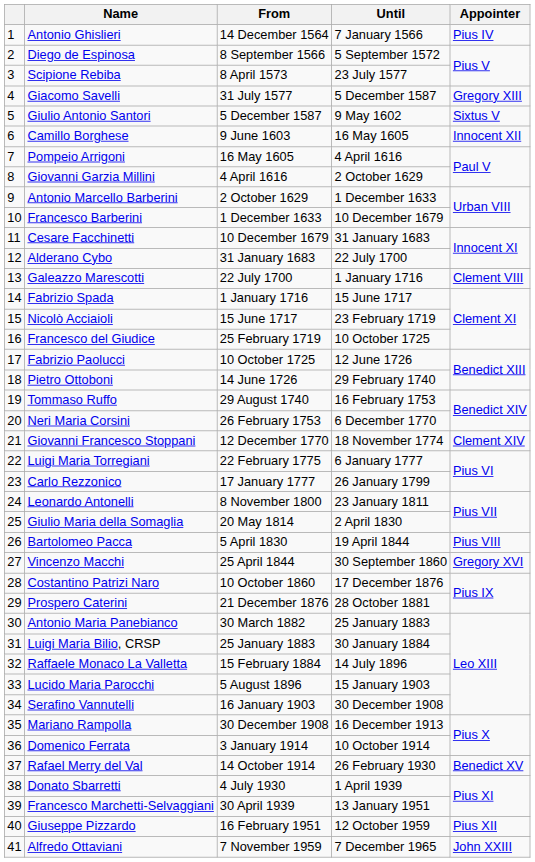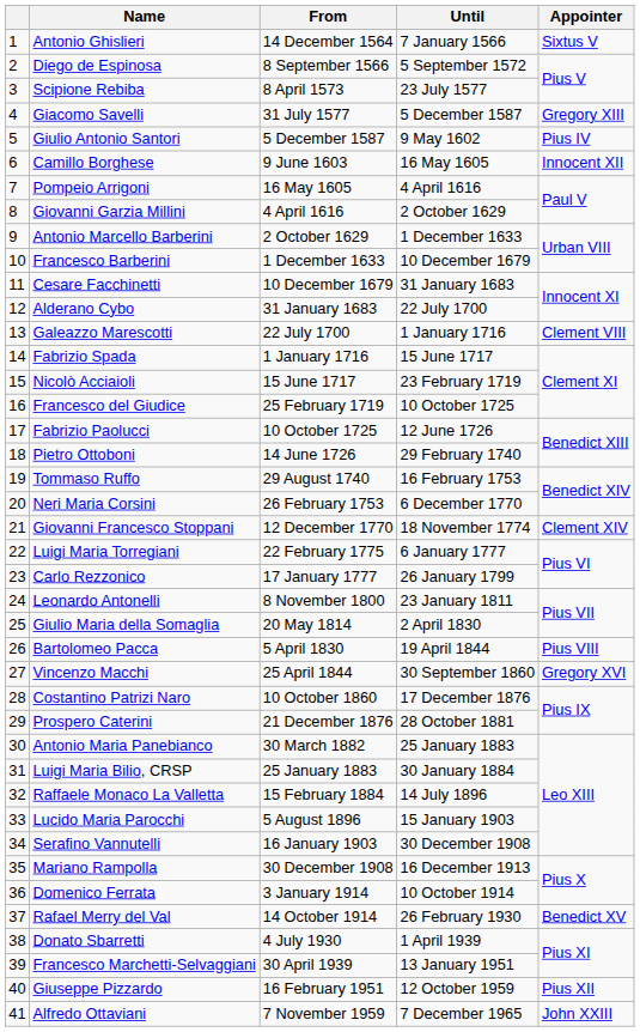Antonio Ghislieri | Appointer: Pius IV -> Sixtus V
Giulio Antonio Santori | Appointer: Sixtus V -> Pius IV
